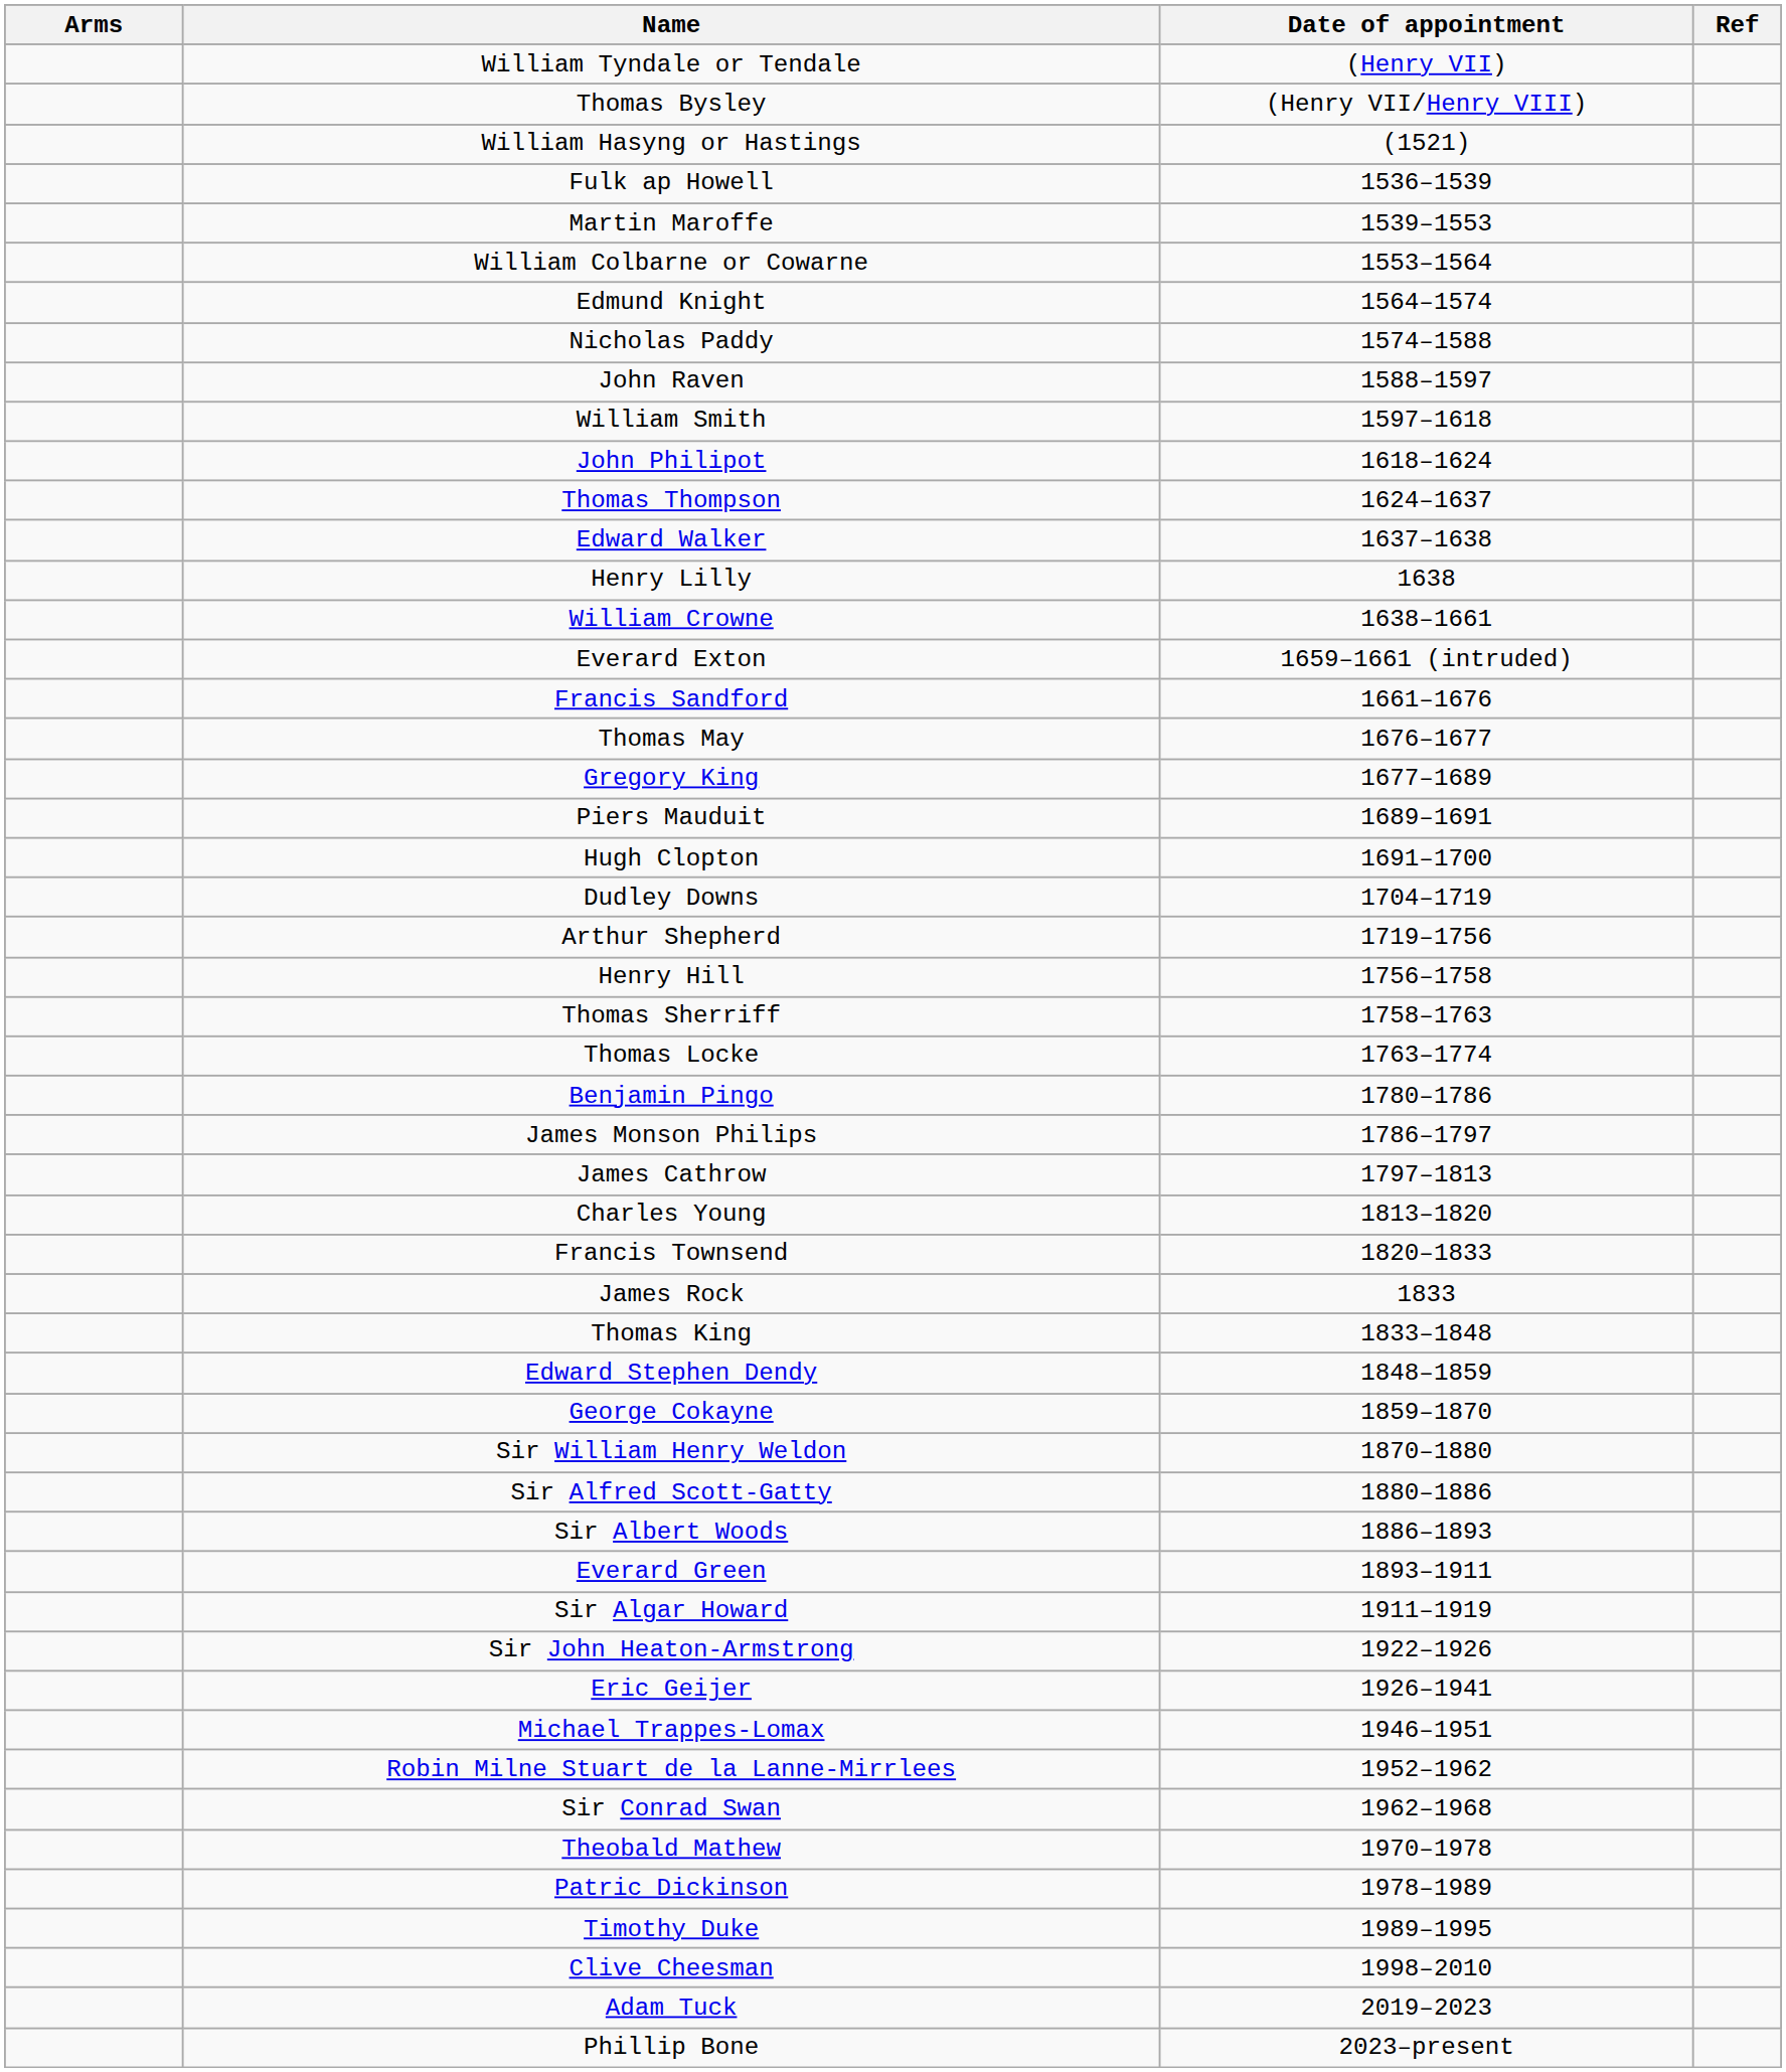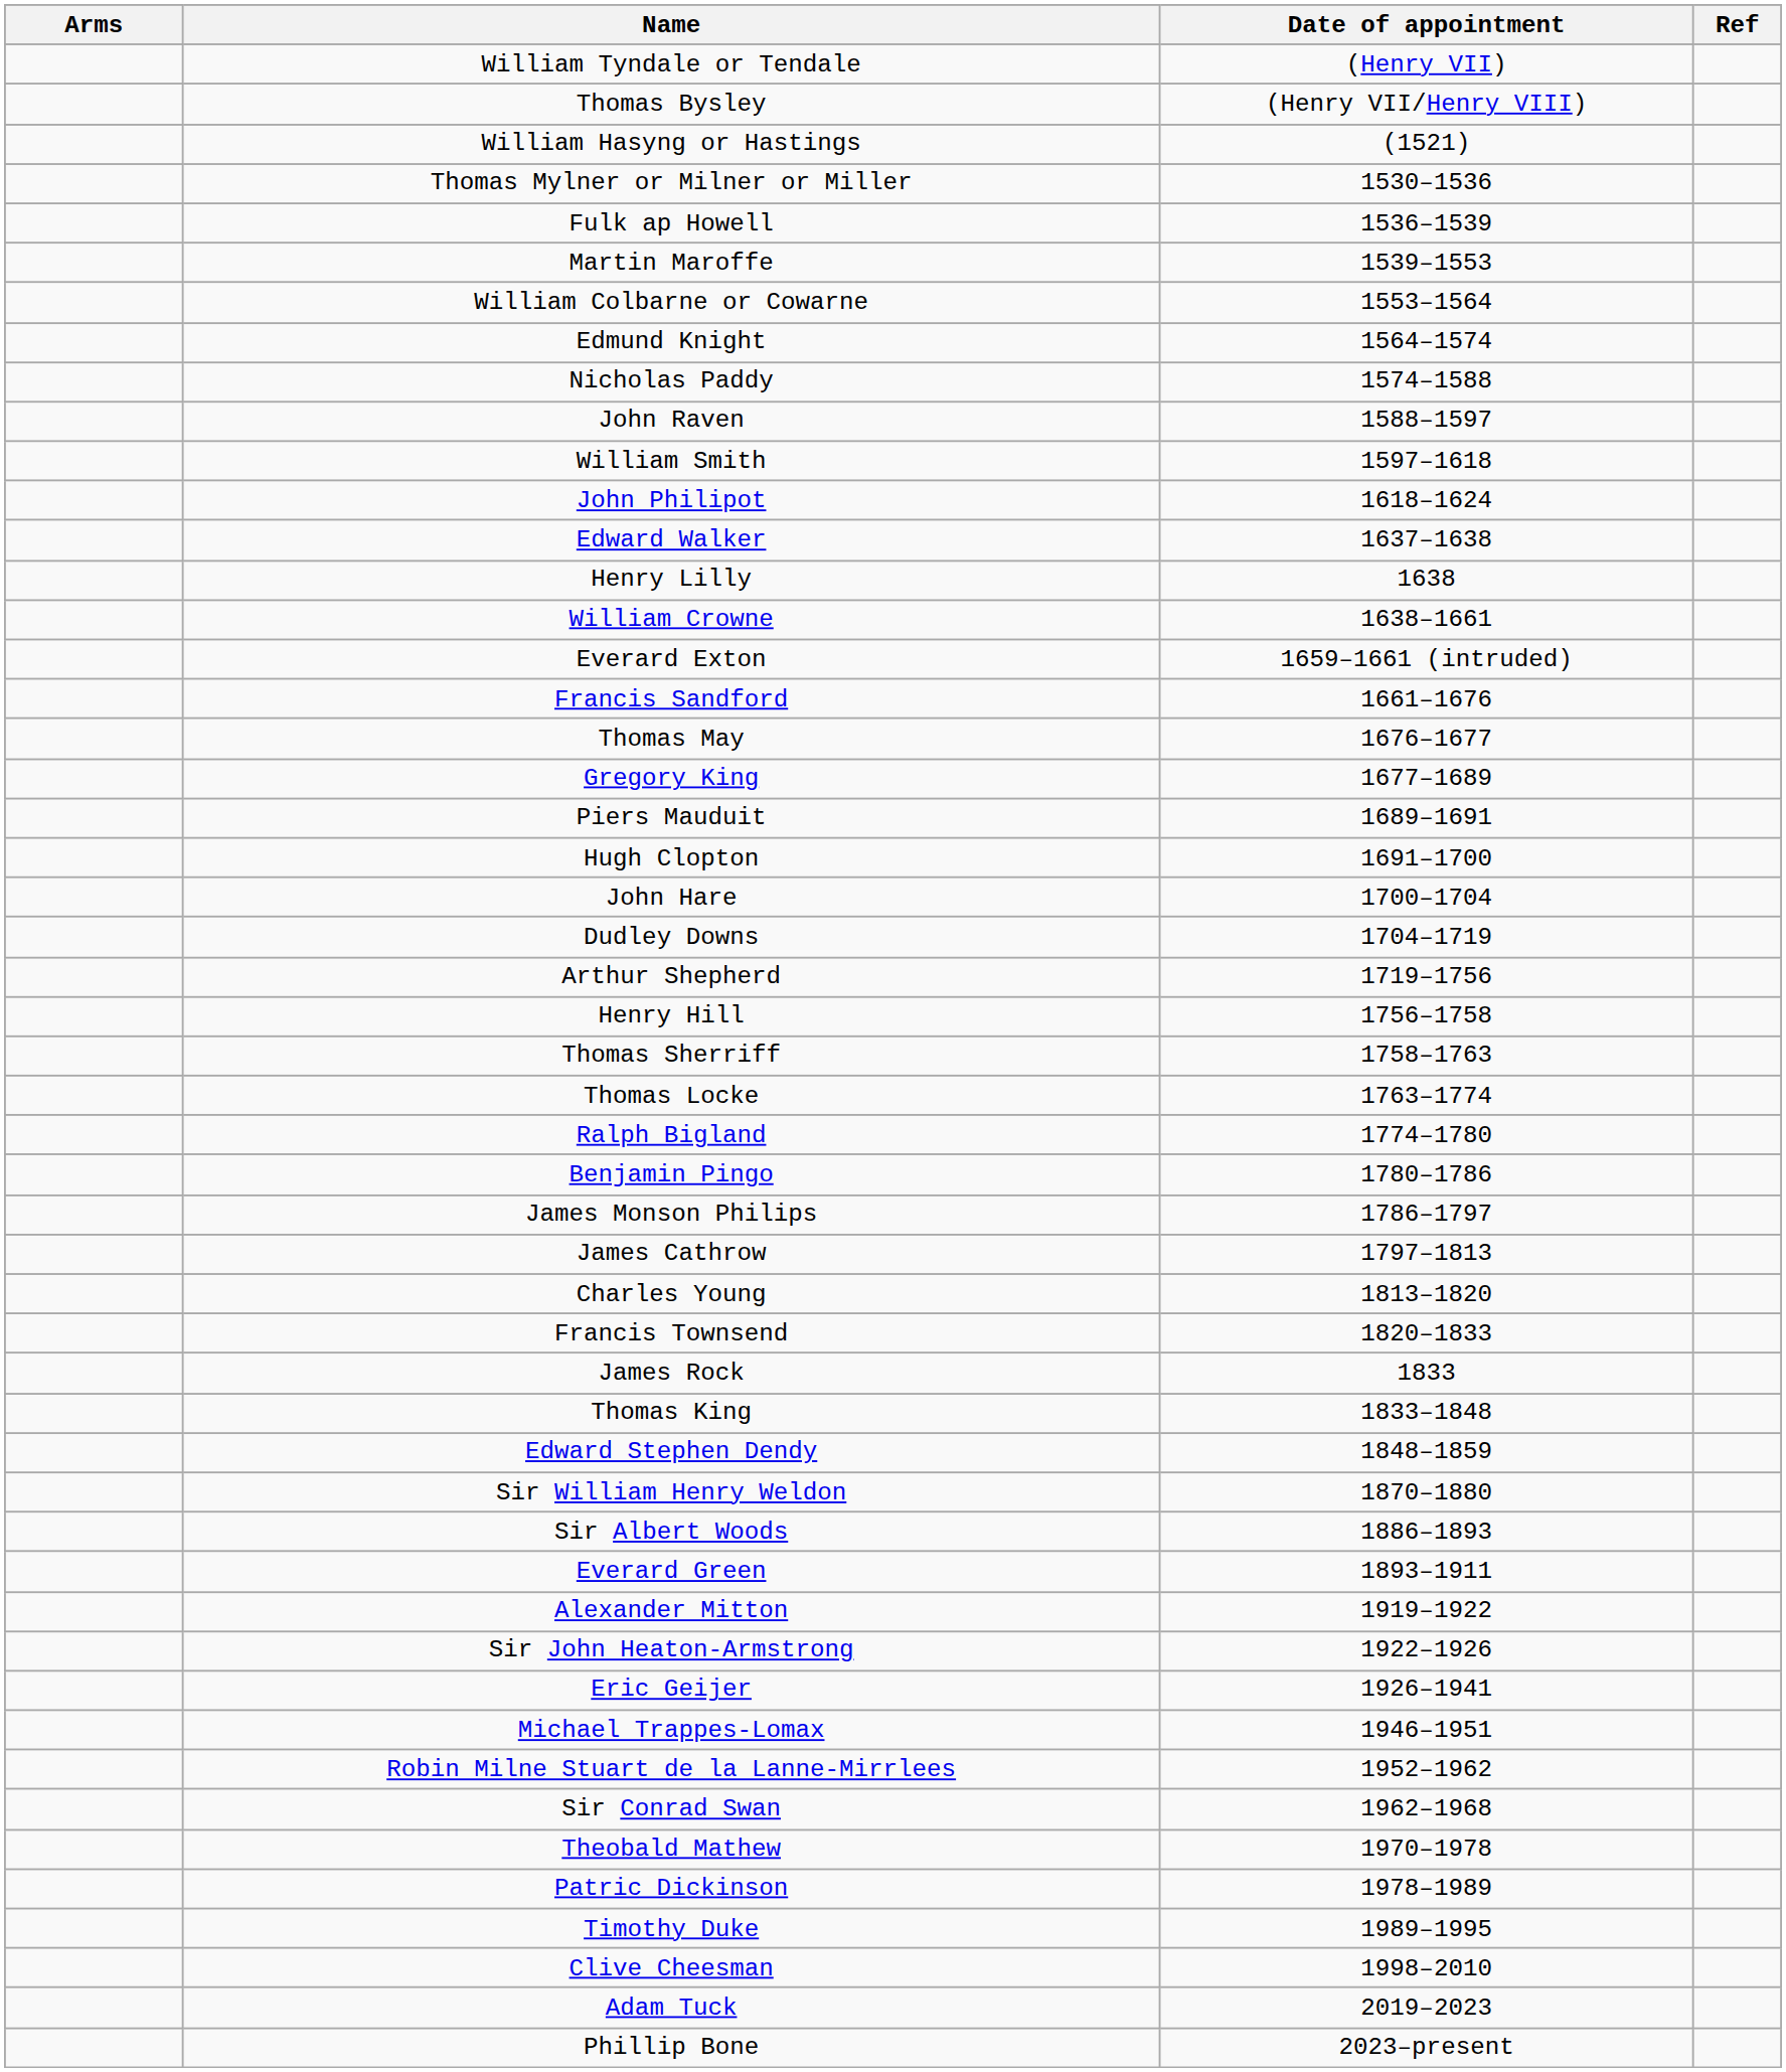+ row: Thomas Mylner or Milner or Miller | 1530–1536
- row: Thomas Thompson | 1624–1637
+ row: John Hare | 1700–1704
+ row: Ralph Bigland | 1774–1780
- row: George Cokayne | 1859–1870
- row: Sir Alfred Scott-Gatty | 1880–1886
- row: Sir Algar Howard | 1911–1919
+ row: Alexander Mitton | 1919–1922
